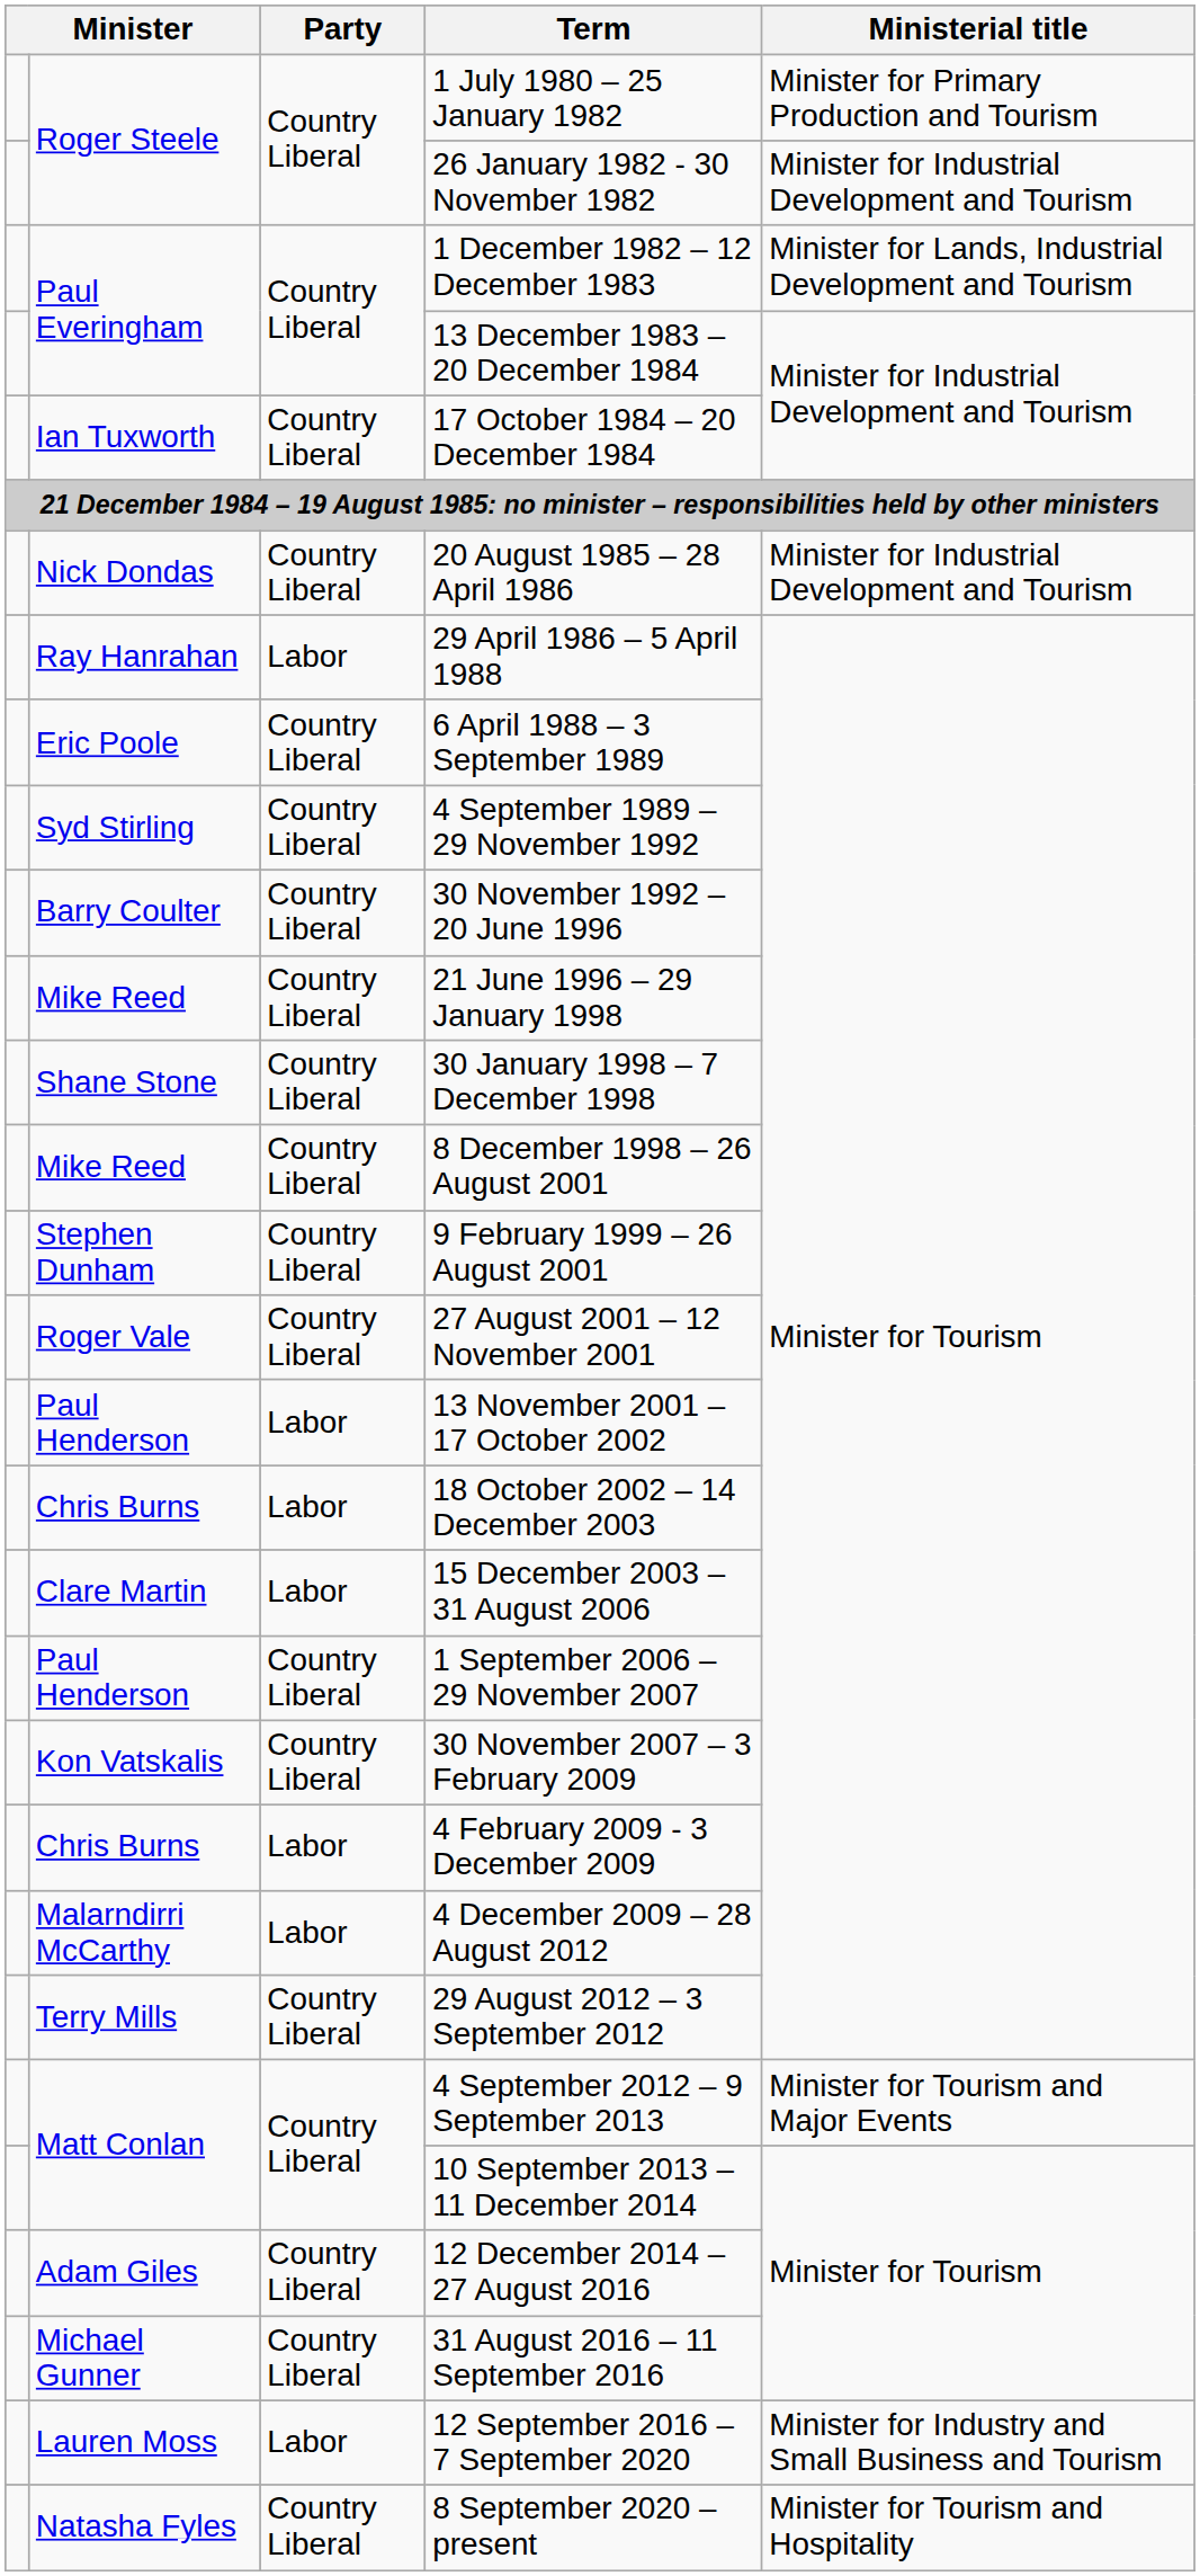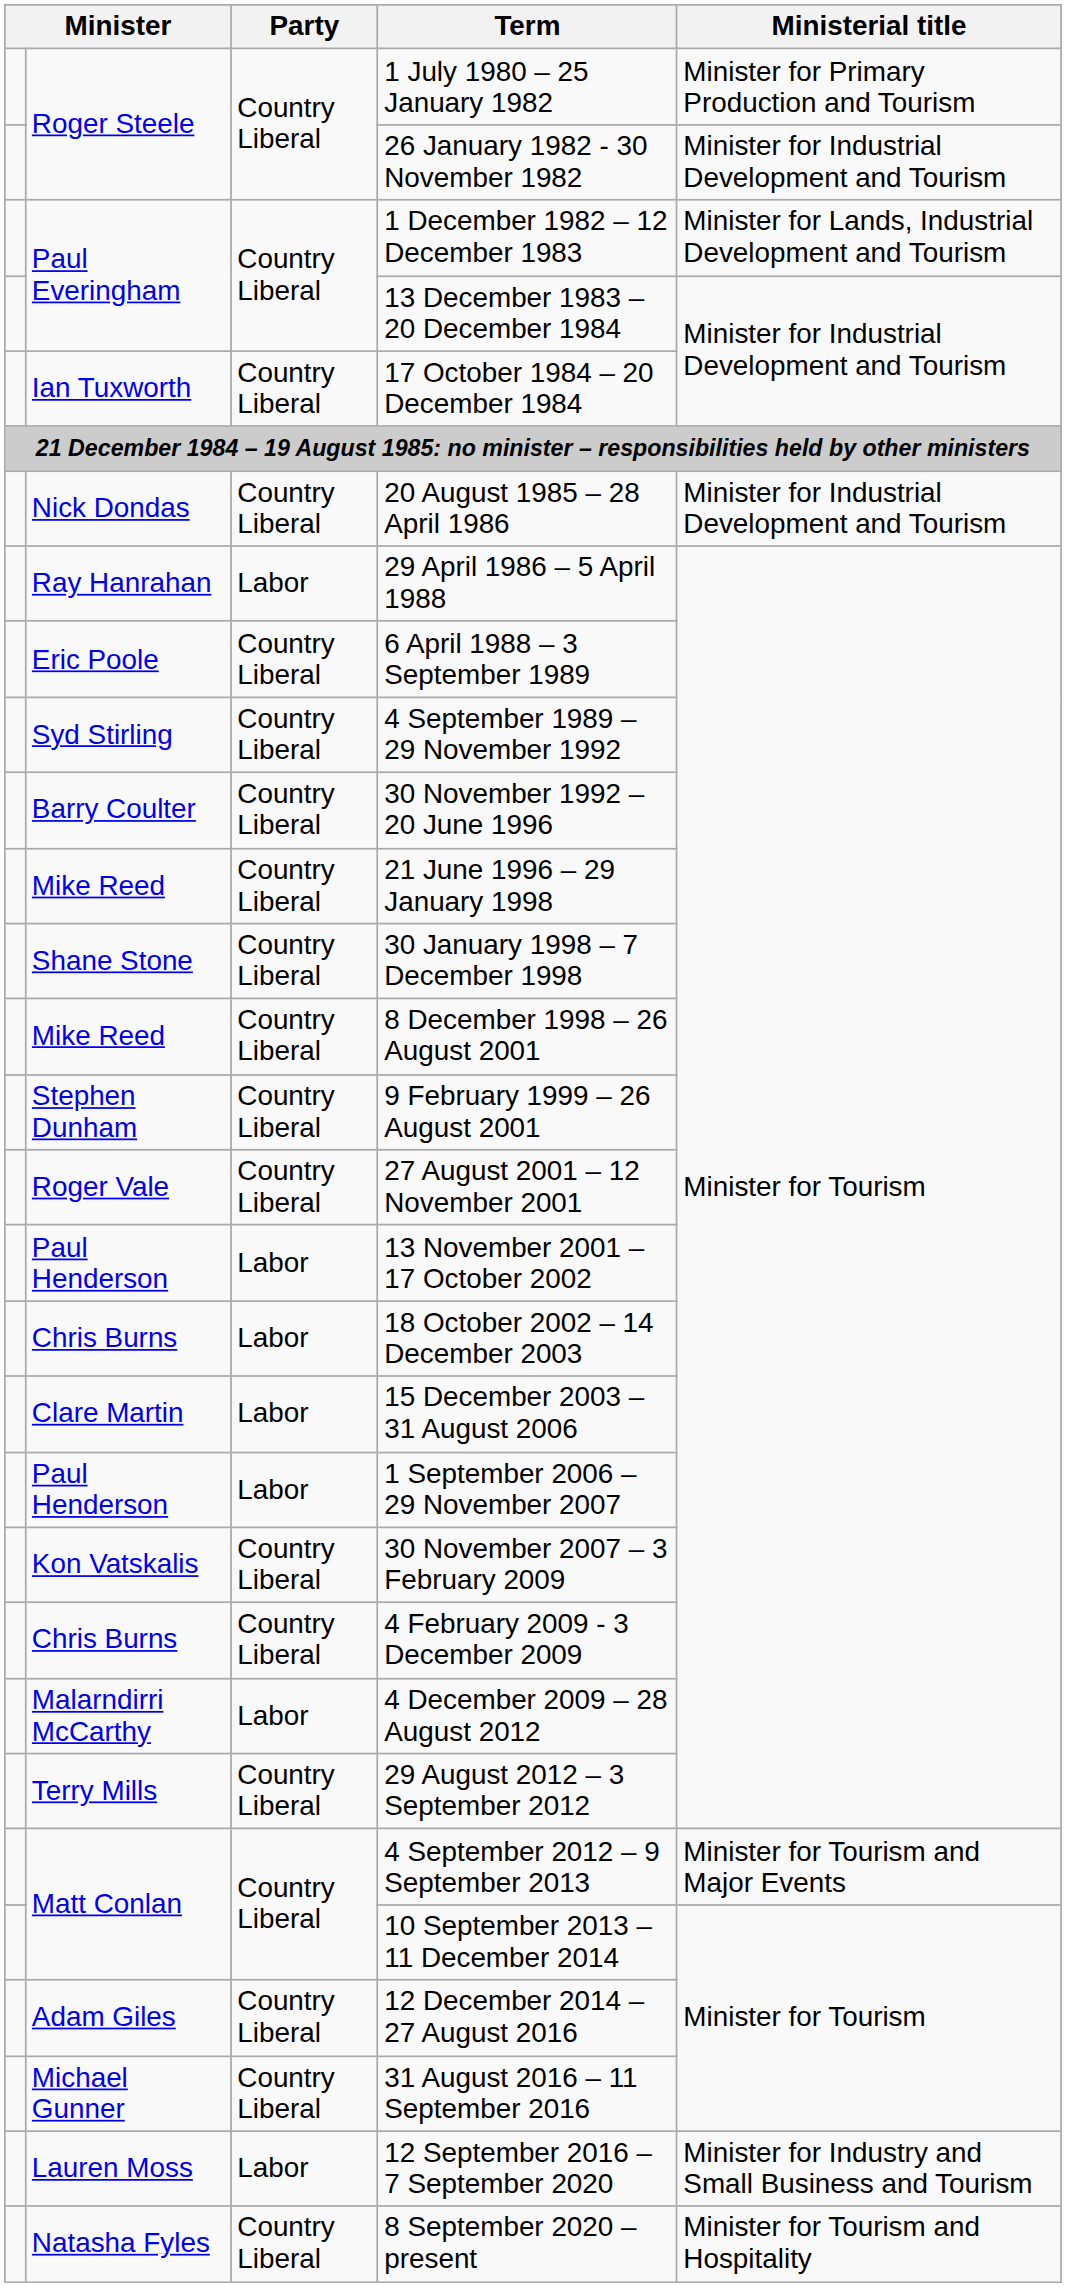1 September 2006 – 29 November 2007 | Party: Country Liberal -> Labor
4 February 2009 - 3 December 2009 | Party: Labor -> Country Liberal
